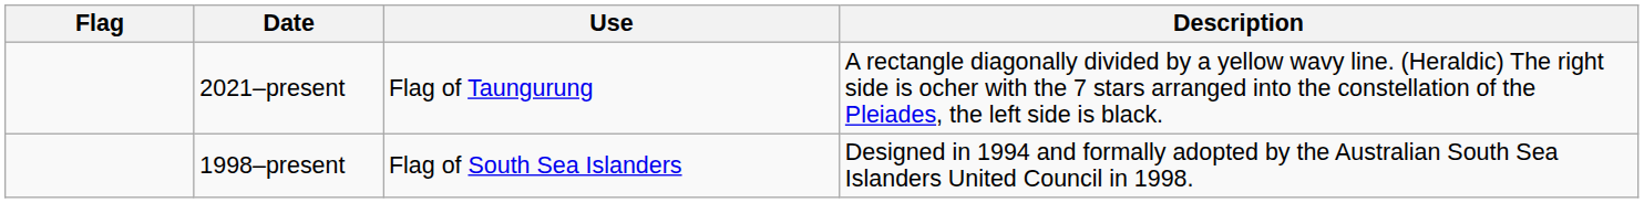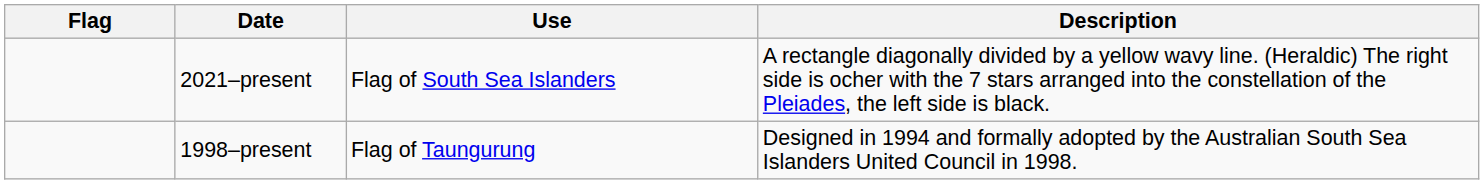2021–present | Use: Flag of Taungurung -> Flag of South Sea Islanders
1998–present | Use: Flag of South Sea Islanders -> Flag of Taungurung
